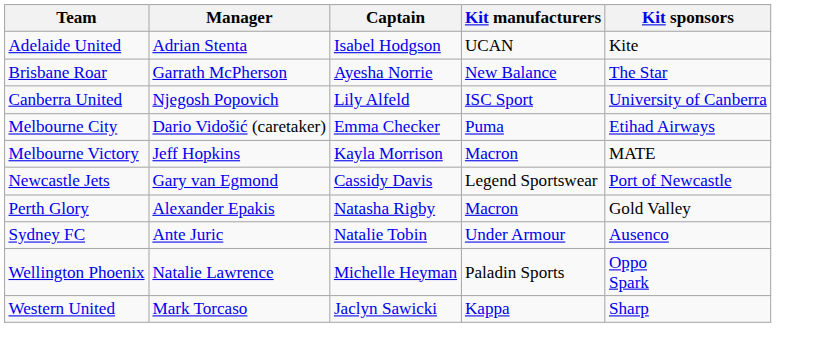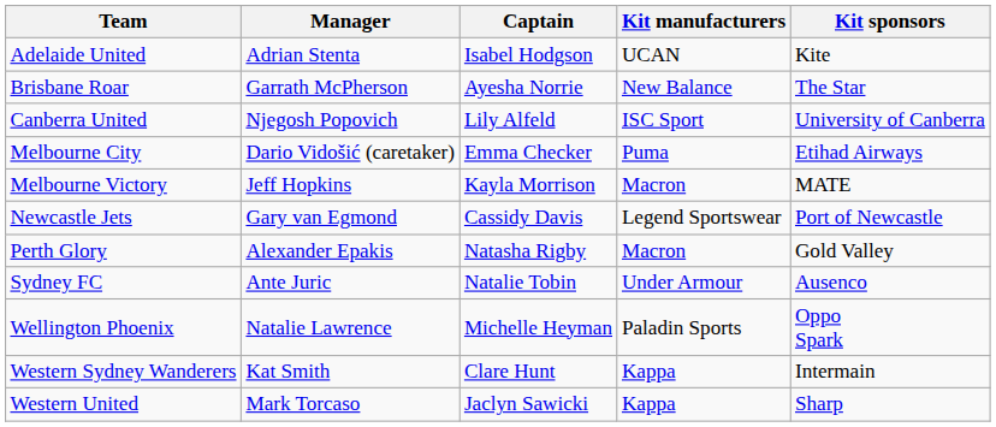+ row: Western Sydney Wanderers | Kat Smith | Clare Hunt | Kappa | Intermain
